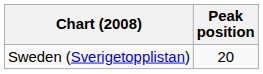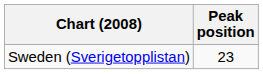Sweden (Sverigetopplistan) | Peak position: 20 -> 23
